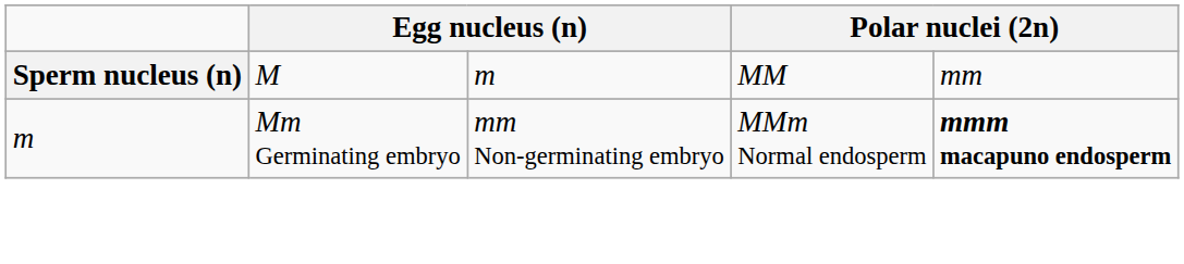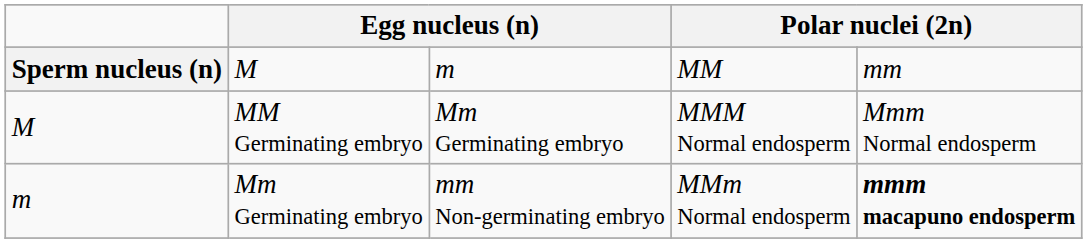+ row: M | MM Germinating embryo | Mm Germinating embryo | MMM Normal endosperm | Mmm Normal endosperm
